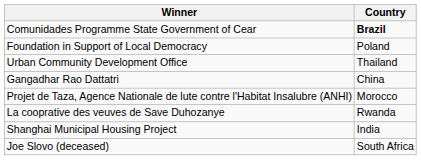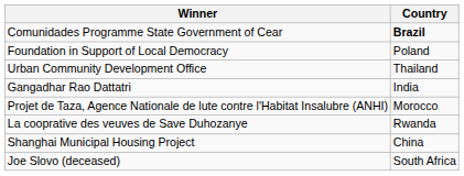Gangadhar Rao Dattatri | Country: China -> India
Shanghai Municipal Housing Project | Country: India -> China
